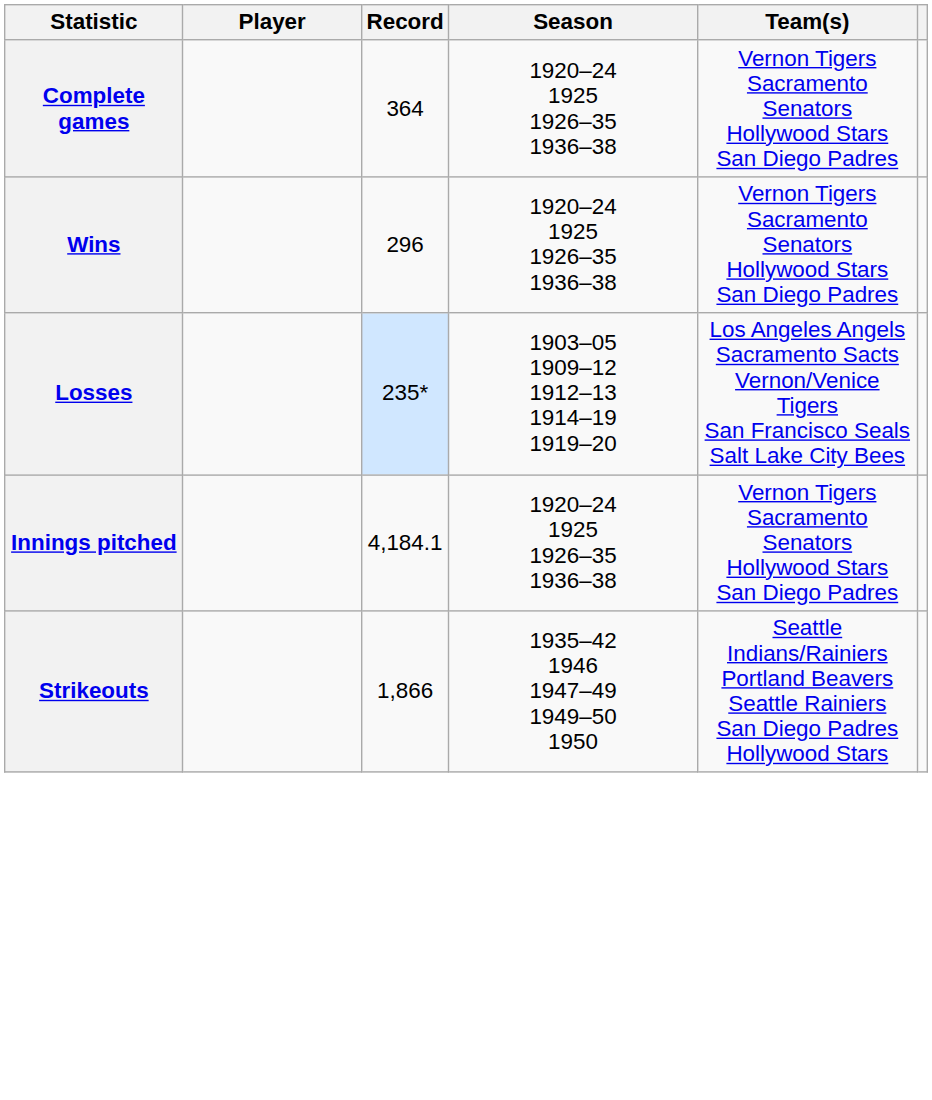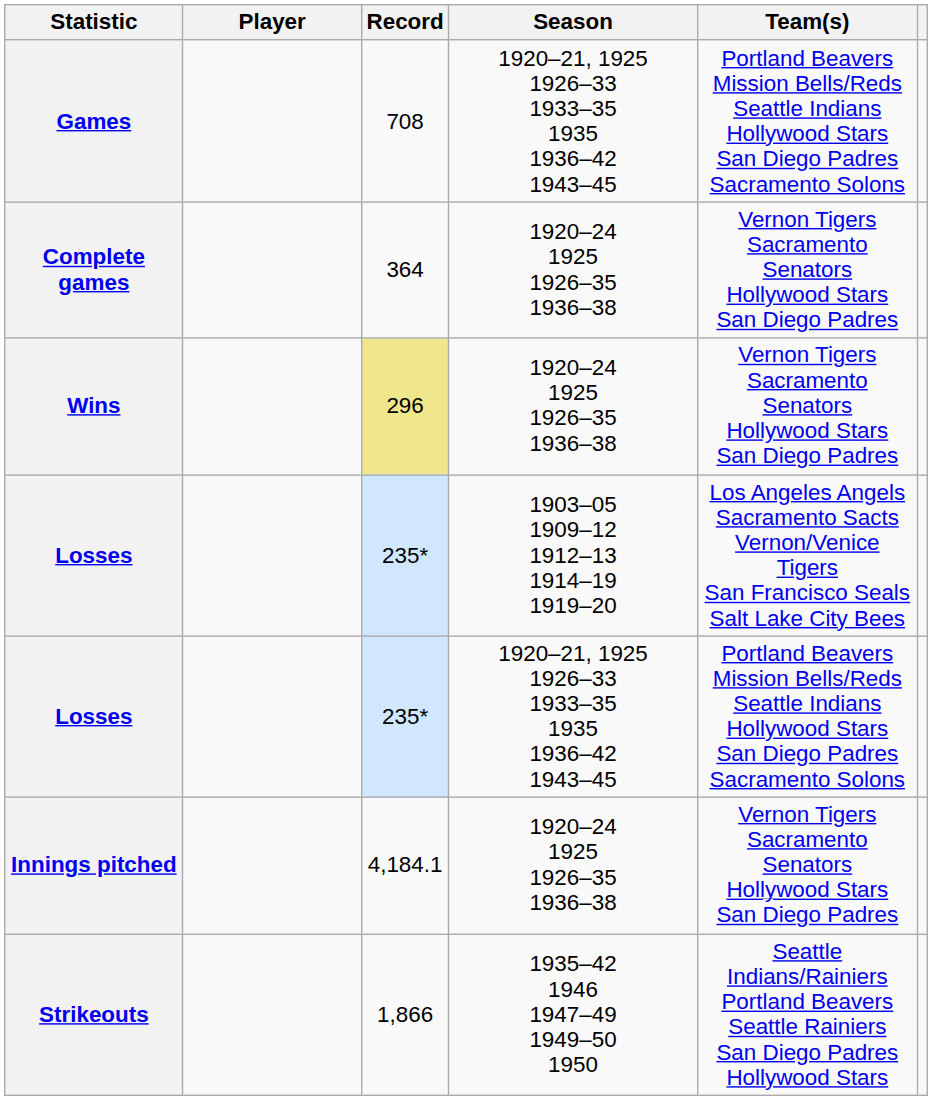+ row: Games | 708 | 1920–21, 1925 1926–33 1933–35 1935 1936–42 1943–45 | Portland Beavers Mission Bells/Reds Seattle Indians Hollywood Stars San Diego Padres Sacramento Solons
Wins | Record: no background -> khaki background
+ row: Losses | 235* | 1920–21, 1925 1926–33 1933–35 1935 1936–42 1943–45 | Portland Beavers Mission Bells/Reds Seattle Indians Hollywood Stars San Diego Padres Sacramento Solons
